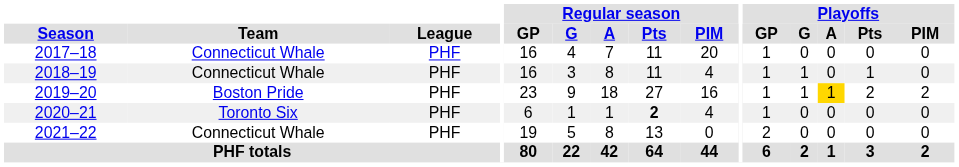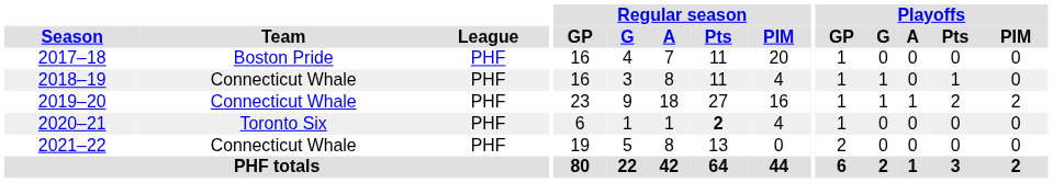2017–18 | Team: Connecticut Whale -> Boston Pride
2019–20 | Team: Boston Pride -> Connecticut Whale
2019–20 | Playoffs / A: gold background -> no background
